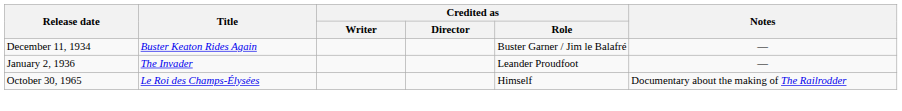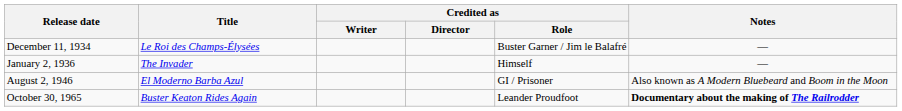December 11, 1934 | Title: Buster Keaton Rides Again -> Le Roi des Champs-Élysées
January 2, 1936 | Credited as / Role: Leander Proudfoot -> Himself
+ row: August 2, 1946 | El Moderno Barba Azul | GI / Prisoner | Also known as A Modern Bluebeard and Boom in the Moon
October 30, 1965 | Title: Le Roi des Champs-Élysées -> Buster Keaton Rides Again
October 30, 1965 | Credited as / Role: Himself -> Leander Proudfoot
October 30, 1965 | Notes: normal -> bold
